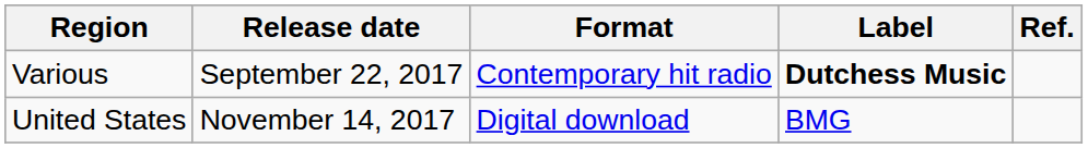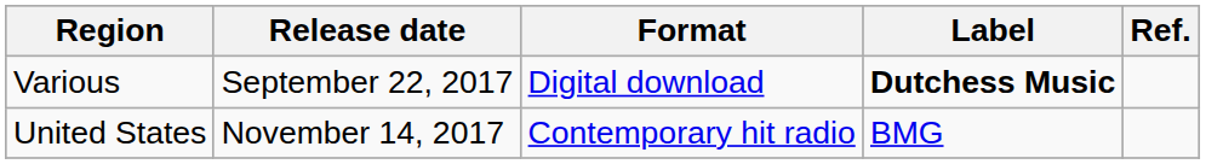Various | Format: Contemporary hit radio -> Digital download
United States | Format: Digital download -> Contemporary hit radio
